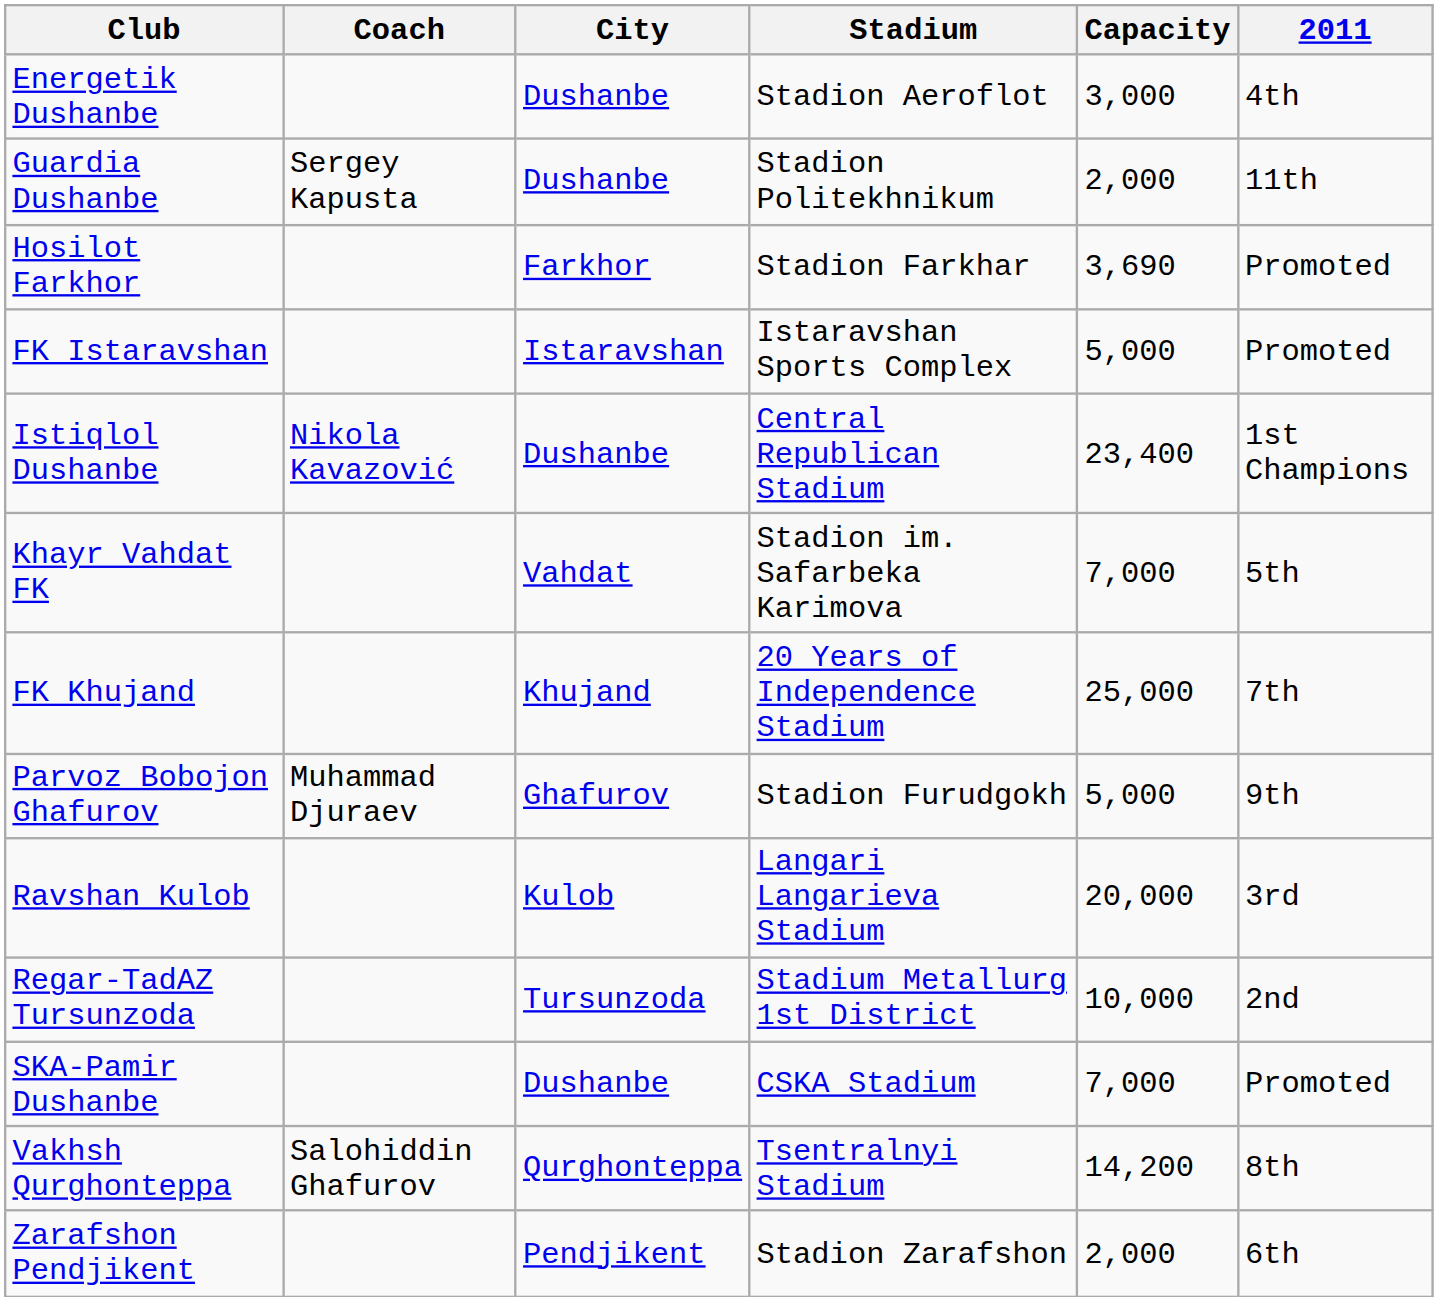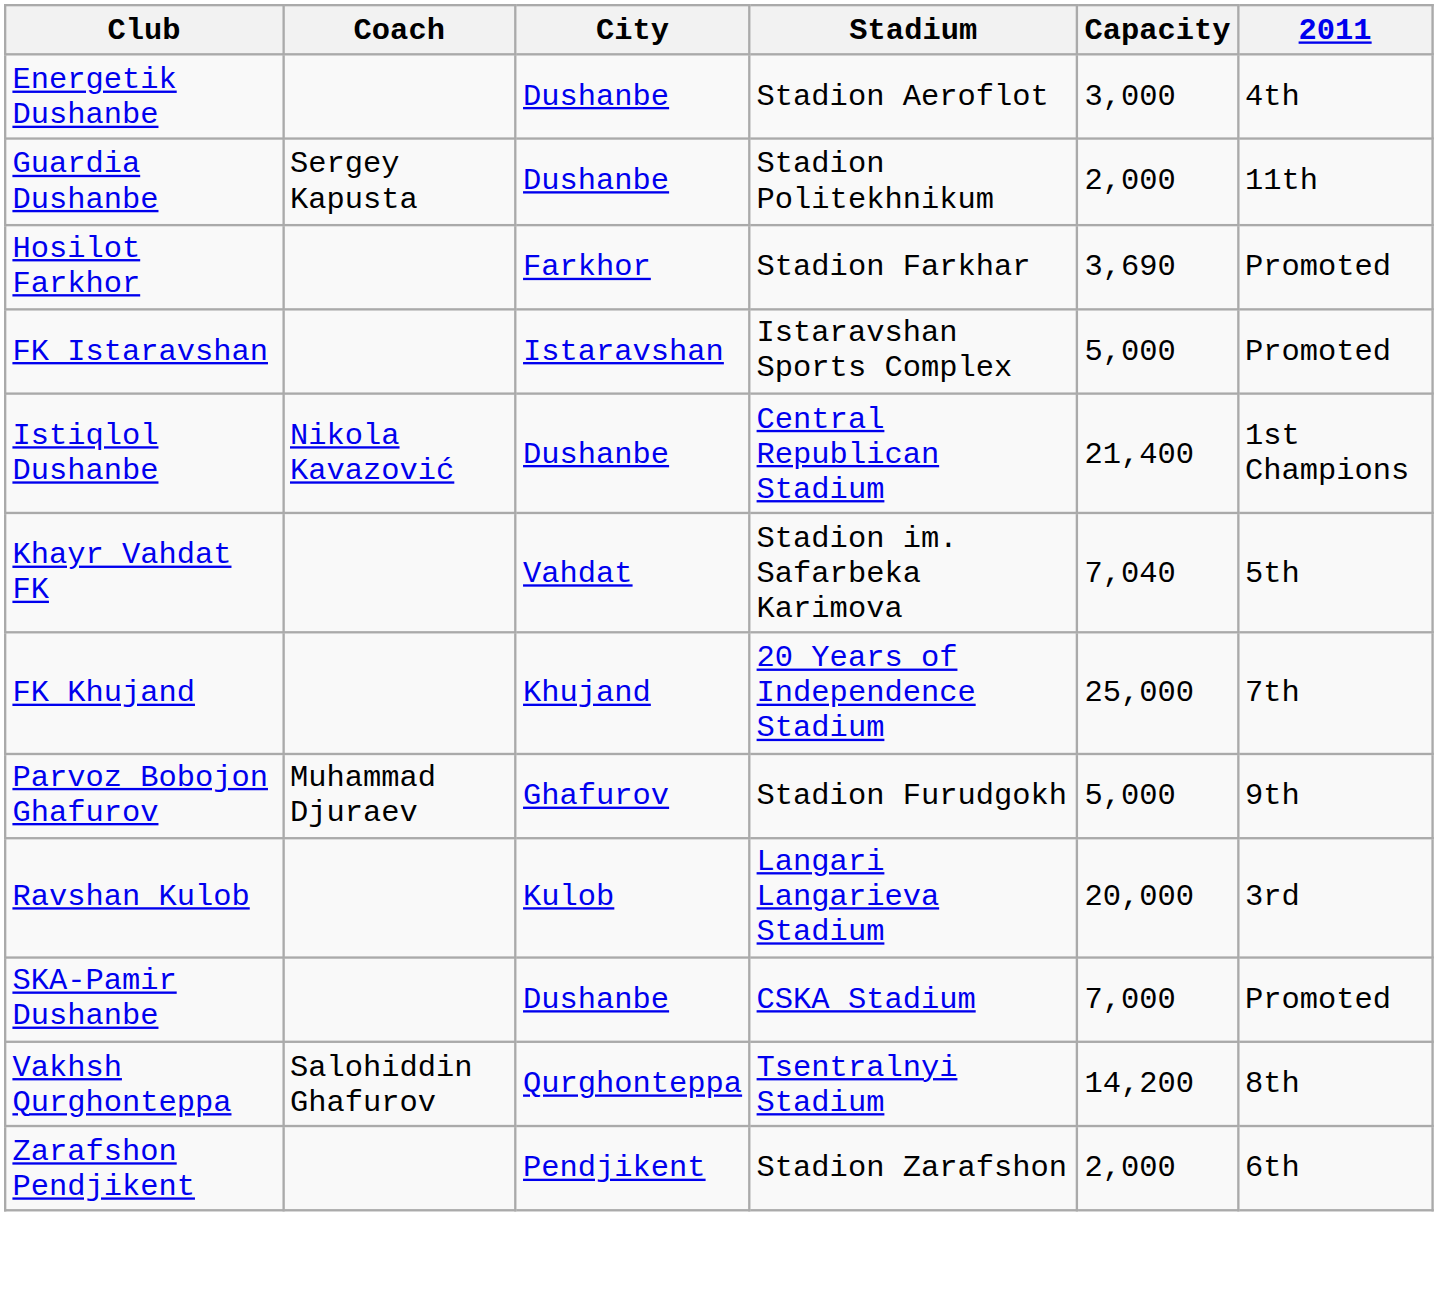Istiqlol Dushanbe | Capacity: 23,400 -> 21,400
Khayr Vahdat FK | Capacity: 7,000 -> 7,040
- row: Regar-TadAZ Tursunzoda | Tursunzoda | Stadium Metallurg 1st District | 10,000 | 2nd
